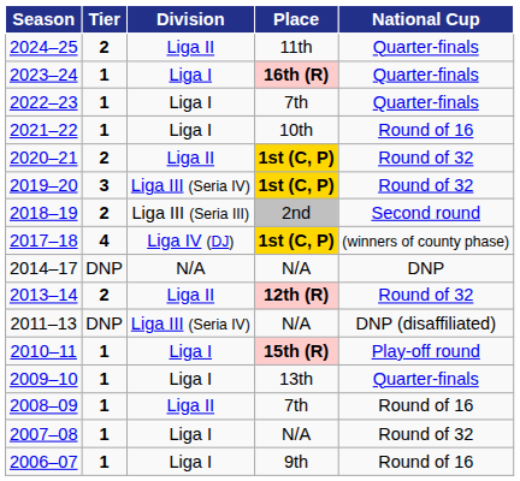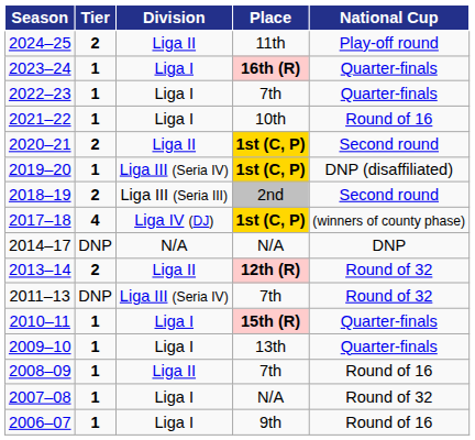2024–25 | National Cup: Quarter-finals -> Play-off round
2020–21 | National Cup: Round of 32 -> Second round
2019–20 | Tier: 3 -> 1
2019–20 | National Cup: Round of 32 -> DNP (disaffiliated)
2011–13 | Place: N/A -> 7th
2011–13 | National Cup: DNP (disaffiliated) -> Round of 32
2010–11 | National Cup: Play-off round -> Quarter-finals
